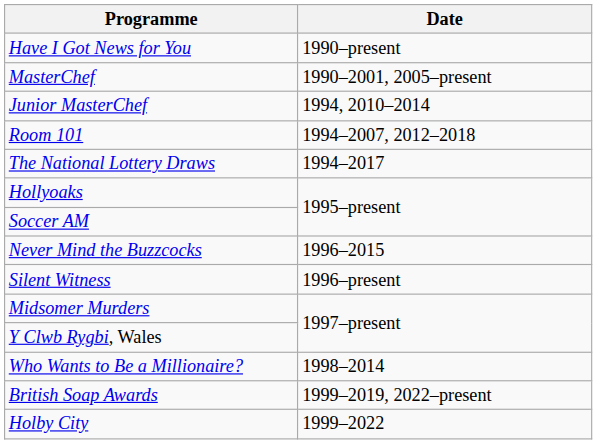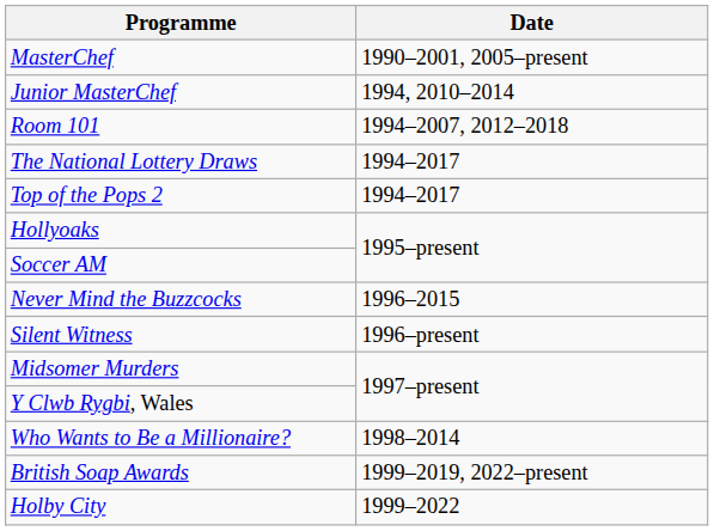- row: Have I Got News for You | 1990–present
+ row: Top of the Pops 2 | 1994–2017
